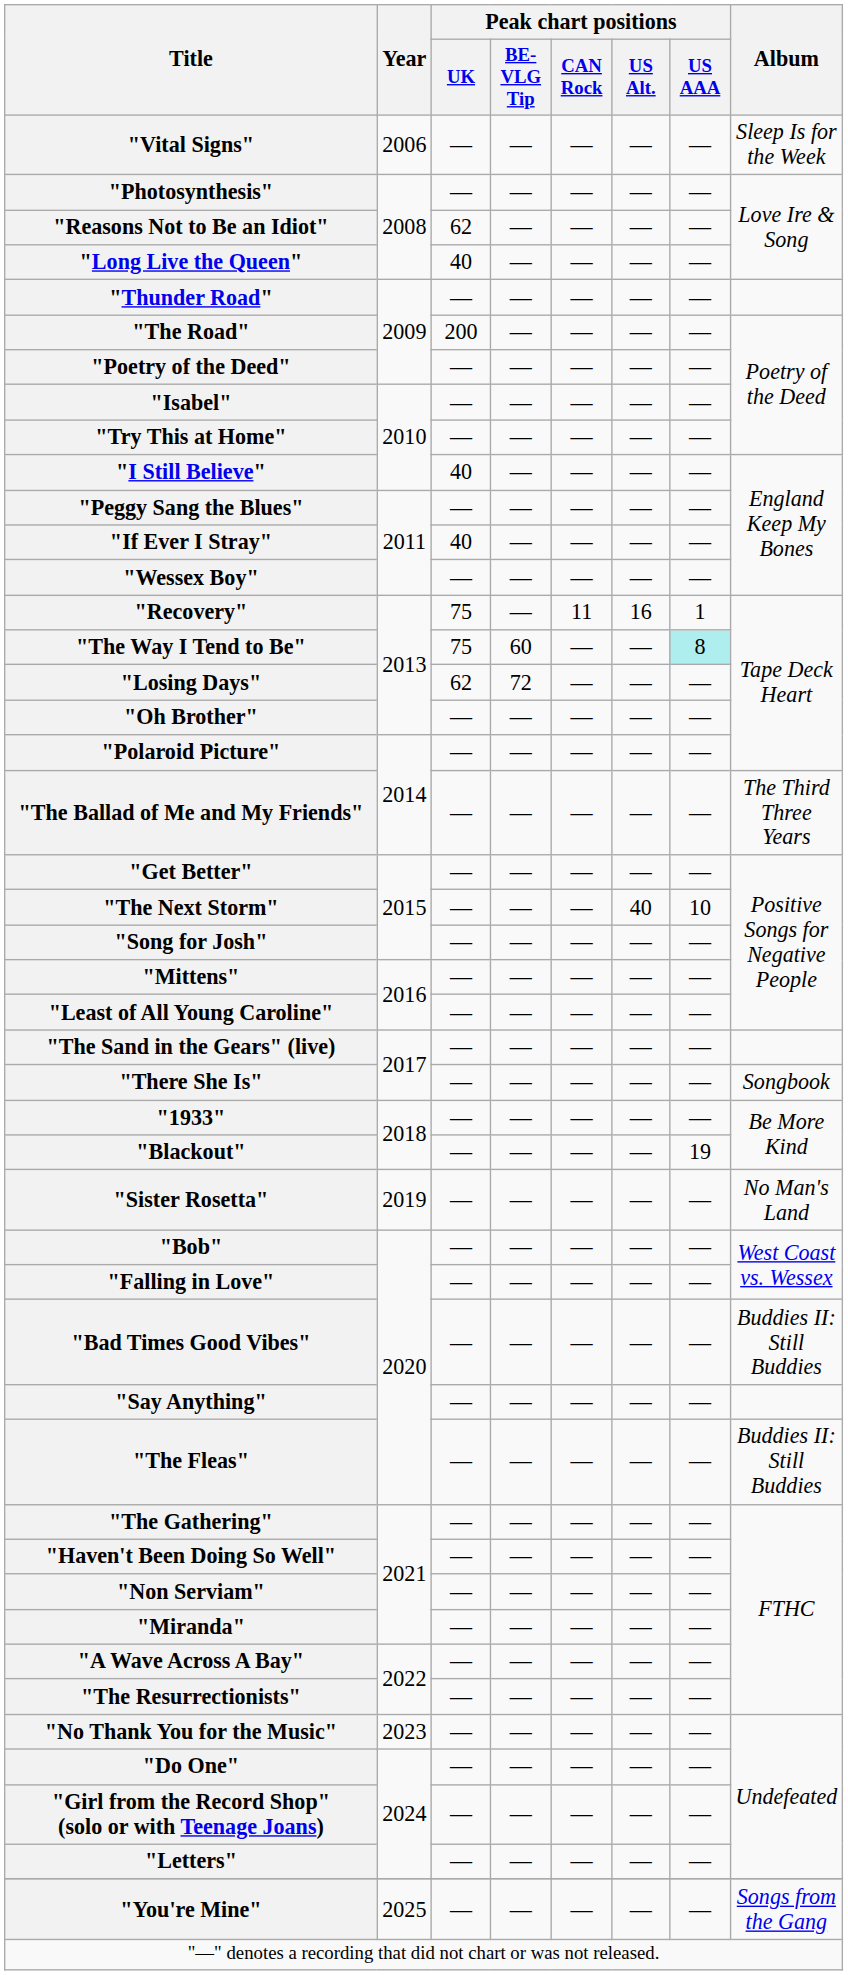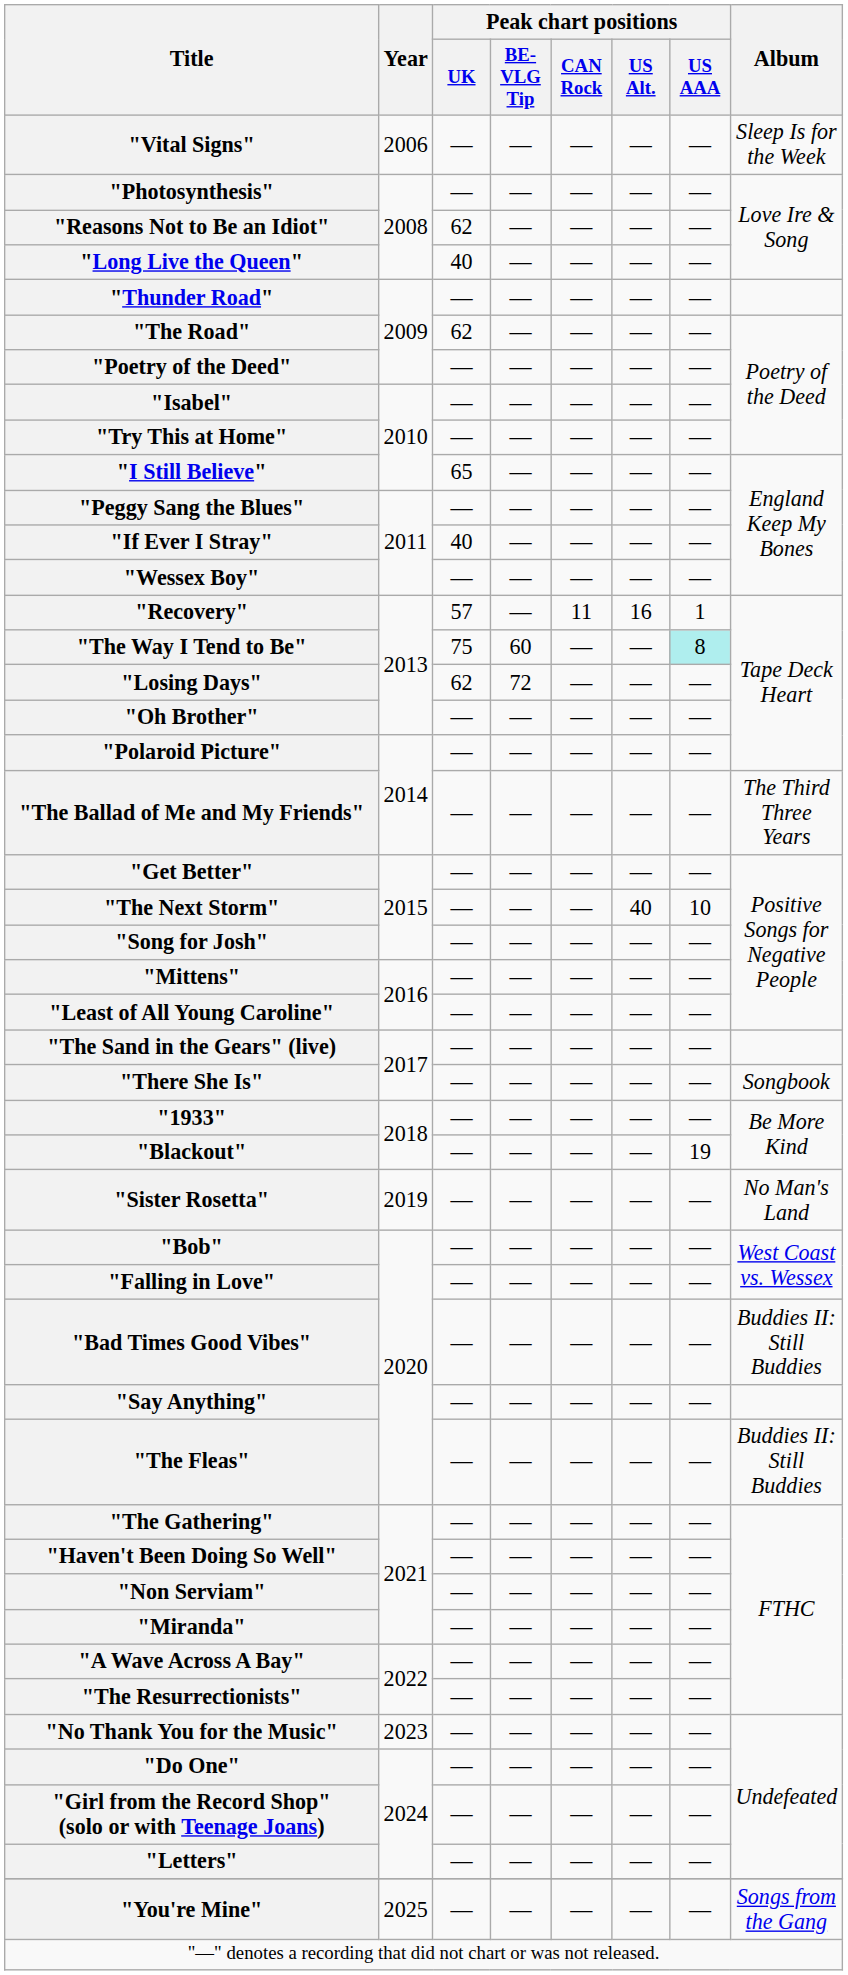"The Road" | Peak chart positions / UK: 200 -> 62
"I Still Believe" | Peak chart positions / UK: 40 -> 65
"Recovery" | Peak chart positions / UK: 75 -> 57
